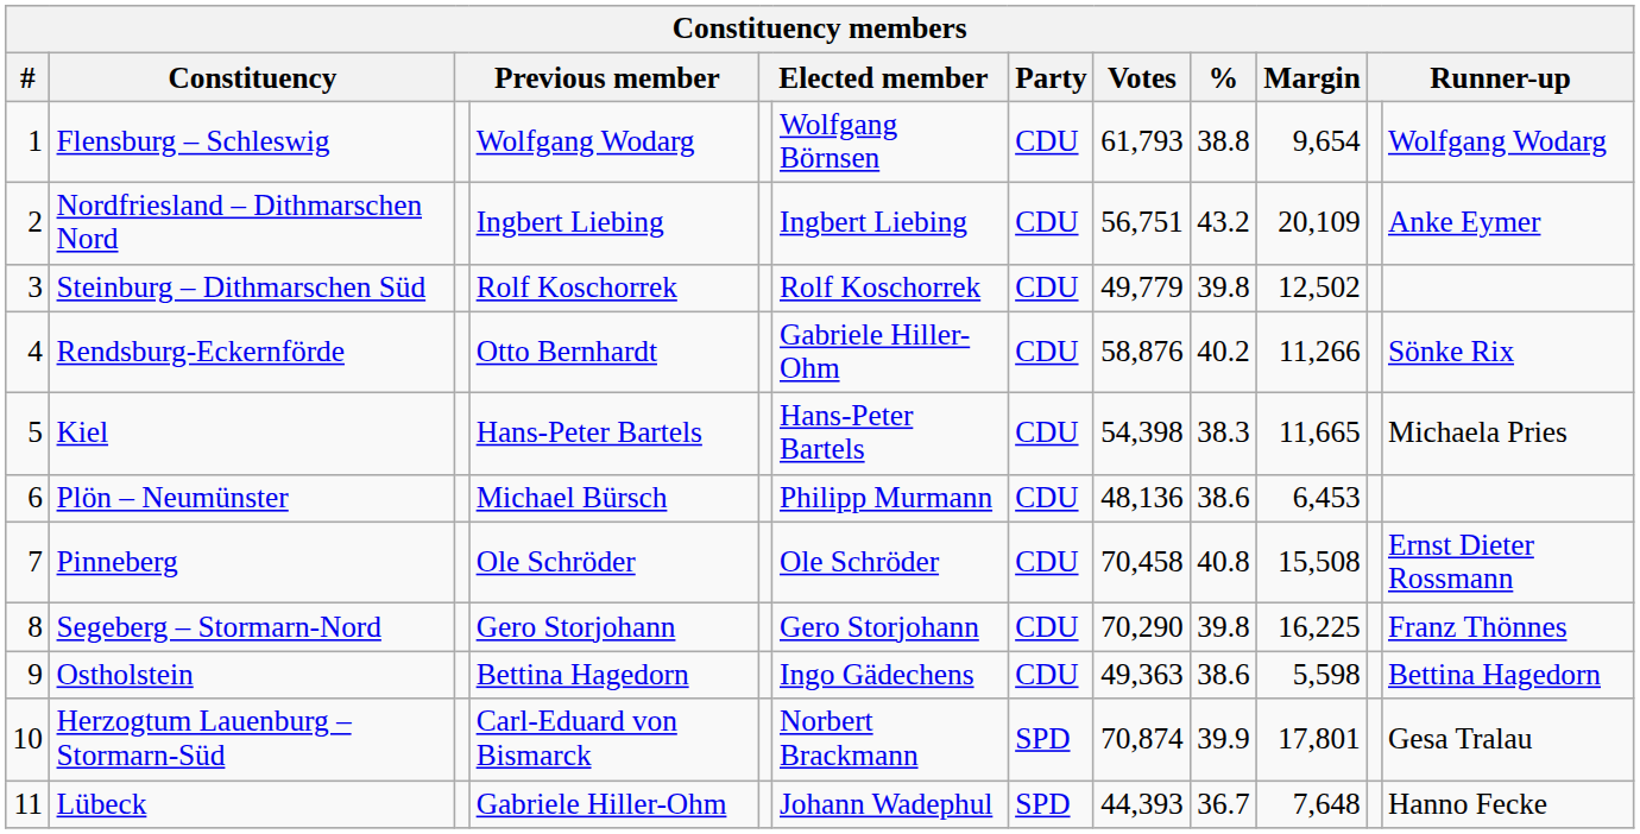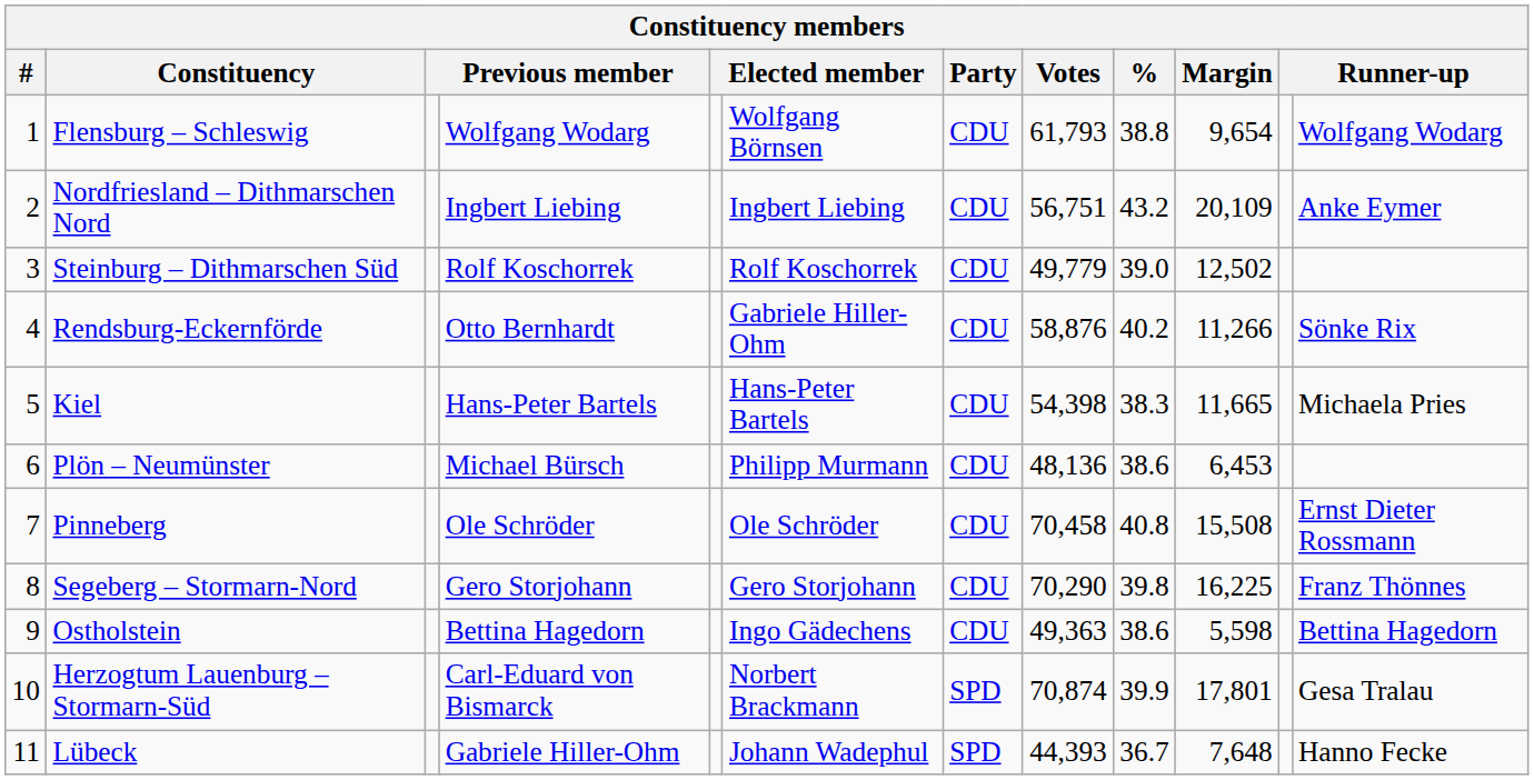Steinburg – Dithmarschen Süd | %: 39.8 -> 39.0
